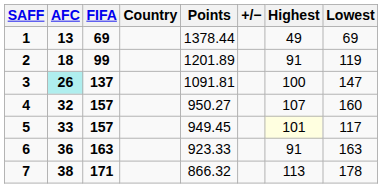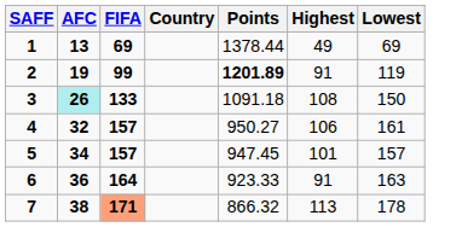- column: +/−
2 | AFC: 18 -> 19
2 | Points: normal -> bold
3 | FIFA: 137 -> 133
3 | Points: 1091.81 -> 1091.18
3 | Highest: 100 -> 108
3 | Lowest: 147 -> 150
4 | Highest: 107 -> 106
4 | Lowest: 160 -> 161
5 | AFC: 33 -> 34
5 | Points: 949.45 -> 947.45
5 | Highest: lightyellow background -> no background
5 | Lowest: 117 -> 157
6 | FIFA: 163 -> 164
7 | FIFA: no background -> lightsalmon background
